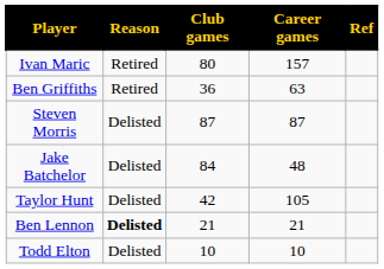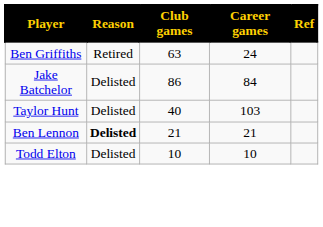- row: Ivan Maric | Retired | 80 | 157
Ben Griffiths | Club games: 36 -> 63
Ben Griffiths | Career games: 63 -> 24
- row: Steven Morris | Delisted | 87 | 87
Jake Batchelor | Club games: 84 -> 86
Jake Batchelor | Career games: 48 -> 84
Taylor Hunt | Club games: 42 -> 40
Taylor Hunt | Career games: 105 -> 103
